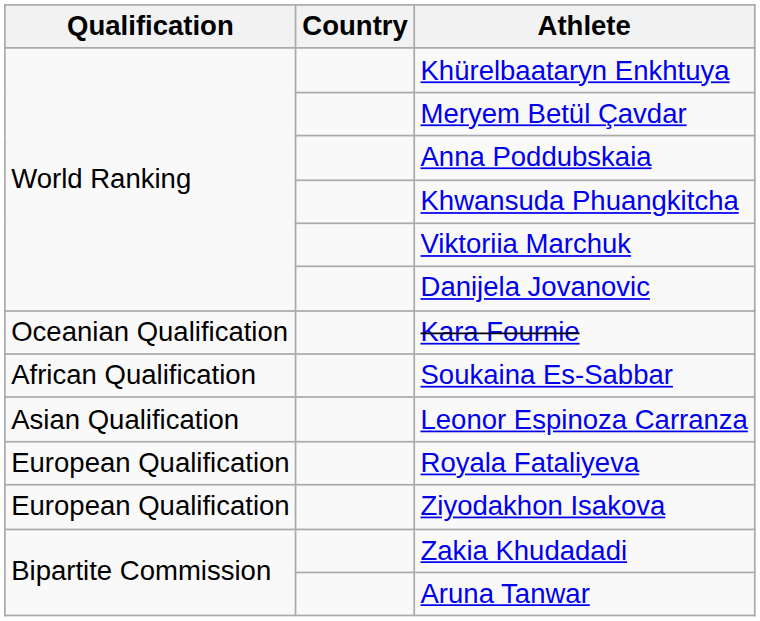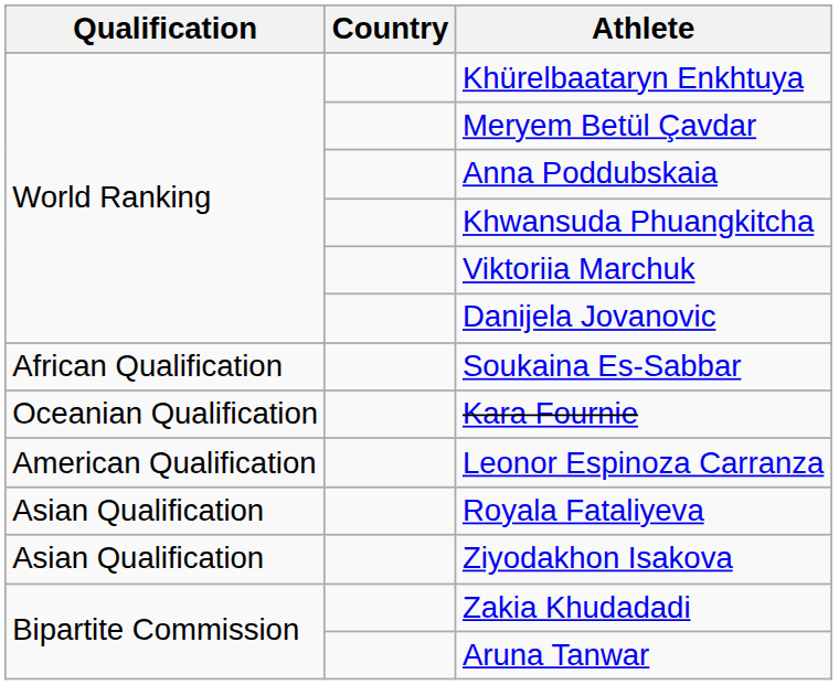rows swapped: Soukaina Es-Sabbar <-> Kara Fournie
Leonor Espinoza Carranza | Qualification: Asian Qualification -> American Qualification
Royala Fataliyeva | Qualification: European Qualification -> Asian Qualification
Ziyodakhon Isakova | Qualification: European Qualification -> Asian Qualification
